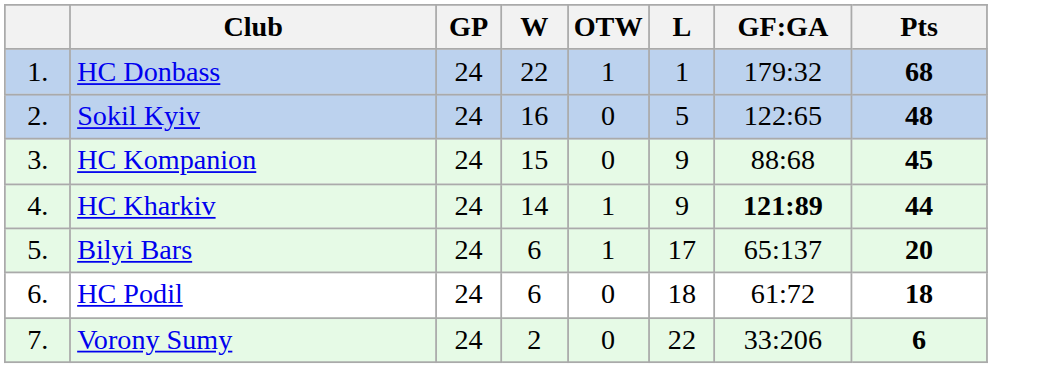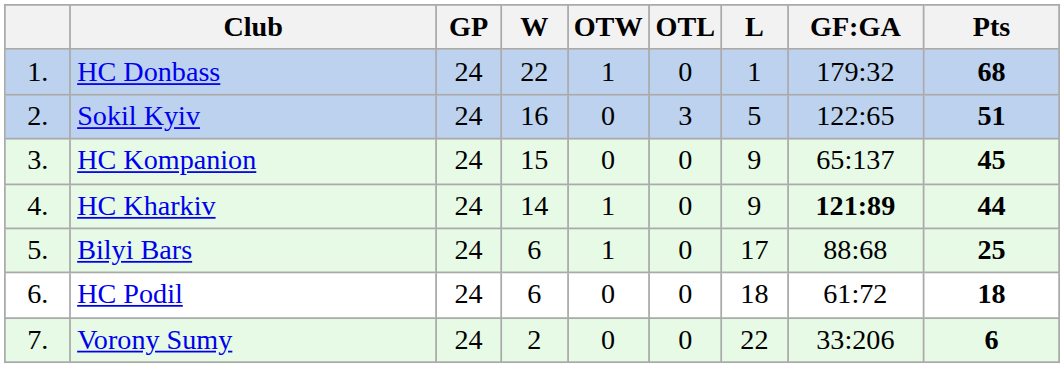+ column: OTL | 0 | 3 | 0 | 0 | 0 | 0 | 0
Sokil Kyiv | Pts: 48 -> 51
HC Kompanion | GF:GA: 88:68 -> 65:137
Bilyi Bars | GF:GA: 65:137 -> 88:68
Bilyi Bars | Pts: 20 -> 25
